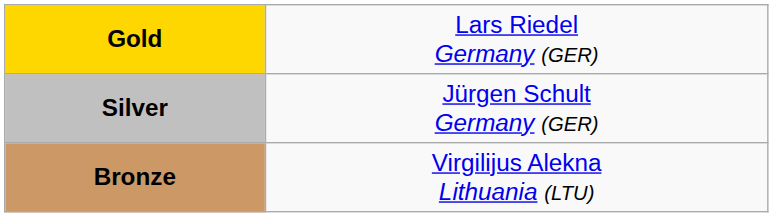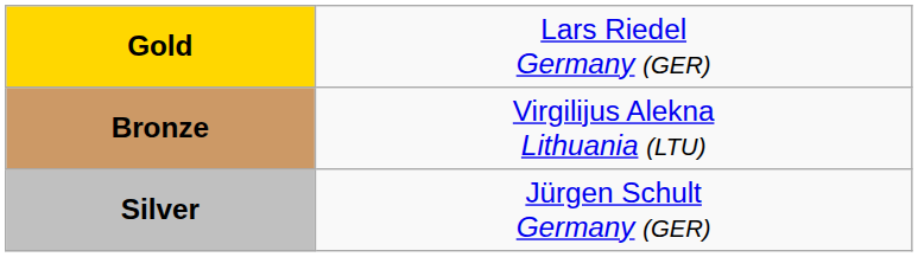rows swapped: Silver <-> Bronze
